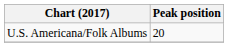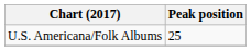U.S. Americana/Folk Albums | Peak position: 20 -> 25
